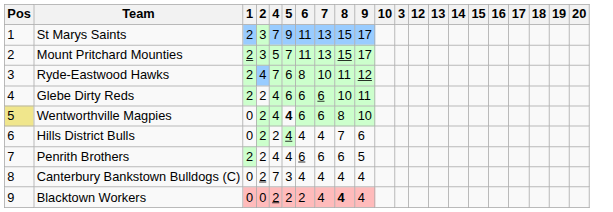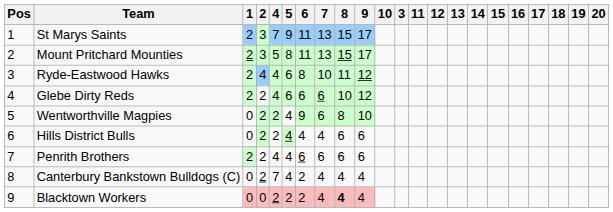+ column: 11
Mount Pritchard Mounties | 5: 7 -> 8
Ryde-Eastwood Hawks | 4: 7 -> 4
Glebe Dirty Reds | 9: 11 -> 12
Wentworthville Magpies | Pos: khaki background -> no background
Wentworthville Magpies | 4: 4 -> 2
Wentworthville Magpies | 5: bold -> normal
Wentworthville Magpies | 6: 6 -> 9
Hills District Bulls | 8: 7 -> 6
Penrith Brothers | 9: 5 -> 6
Canterbury Bankstown Bulldogs (C) | 5: 3 -> 4
Canterbury Bankstown Bulldogs (C) | 6: 4 -> 2
